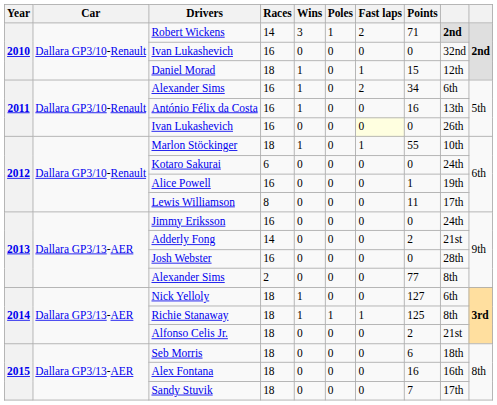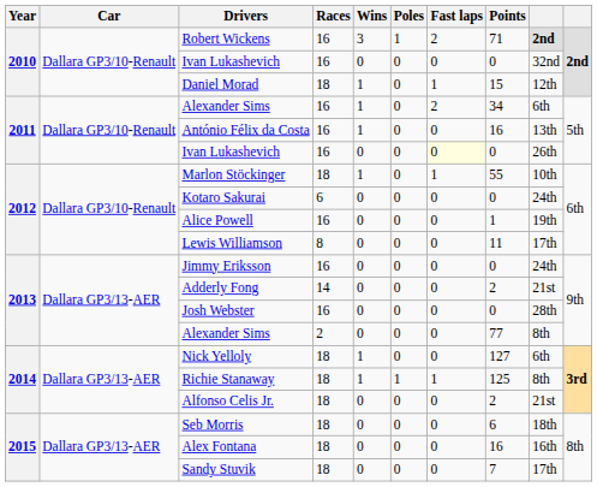Robert Wickens | Races: 14 -> 16
